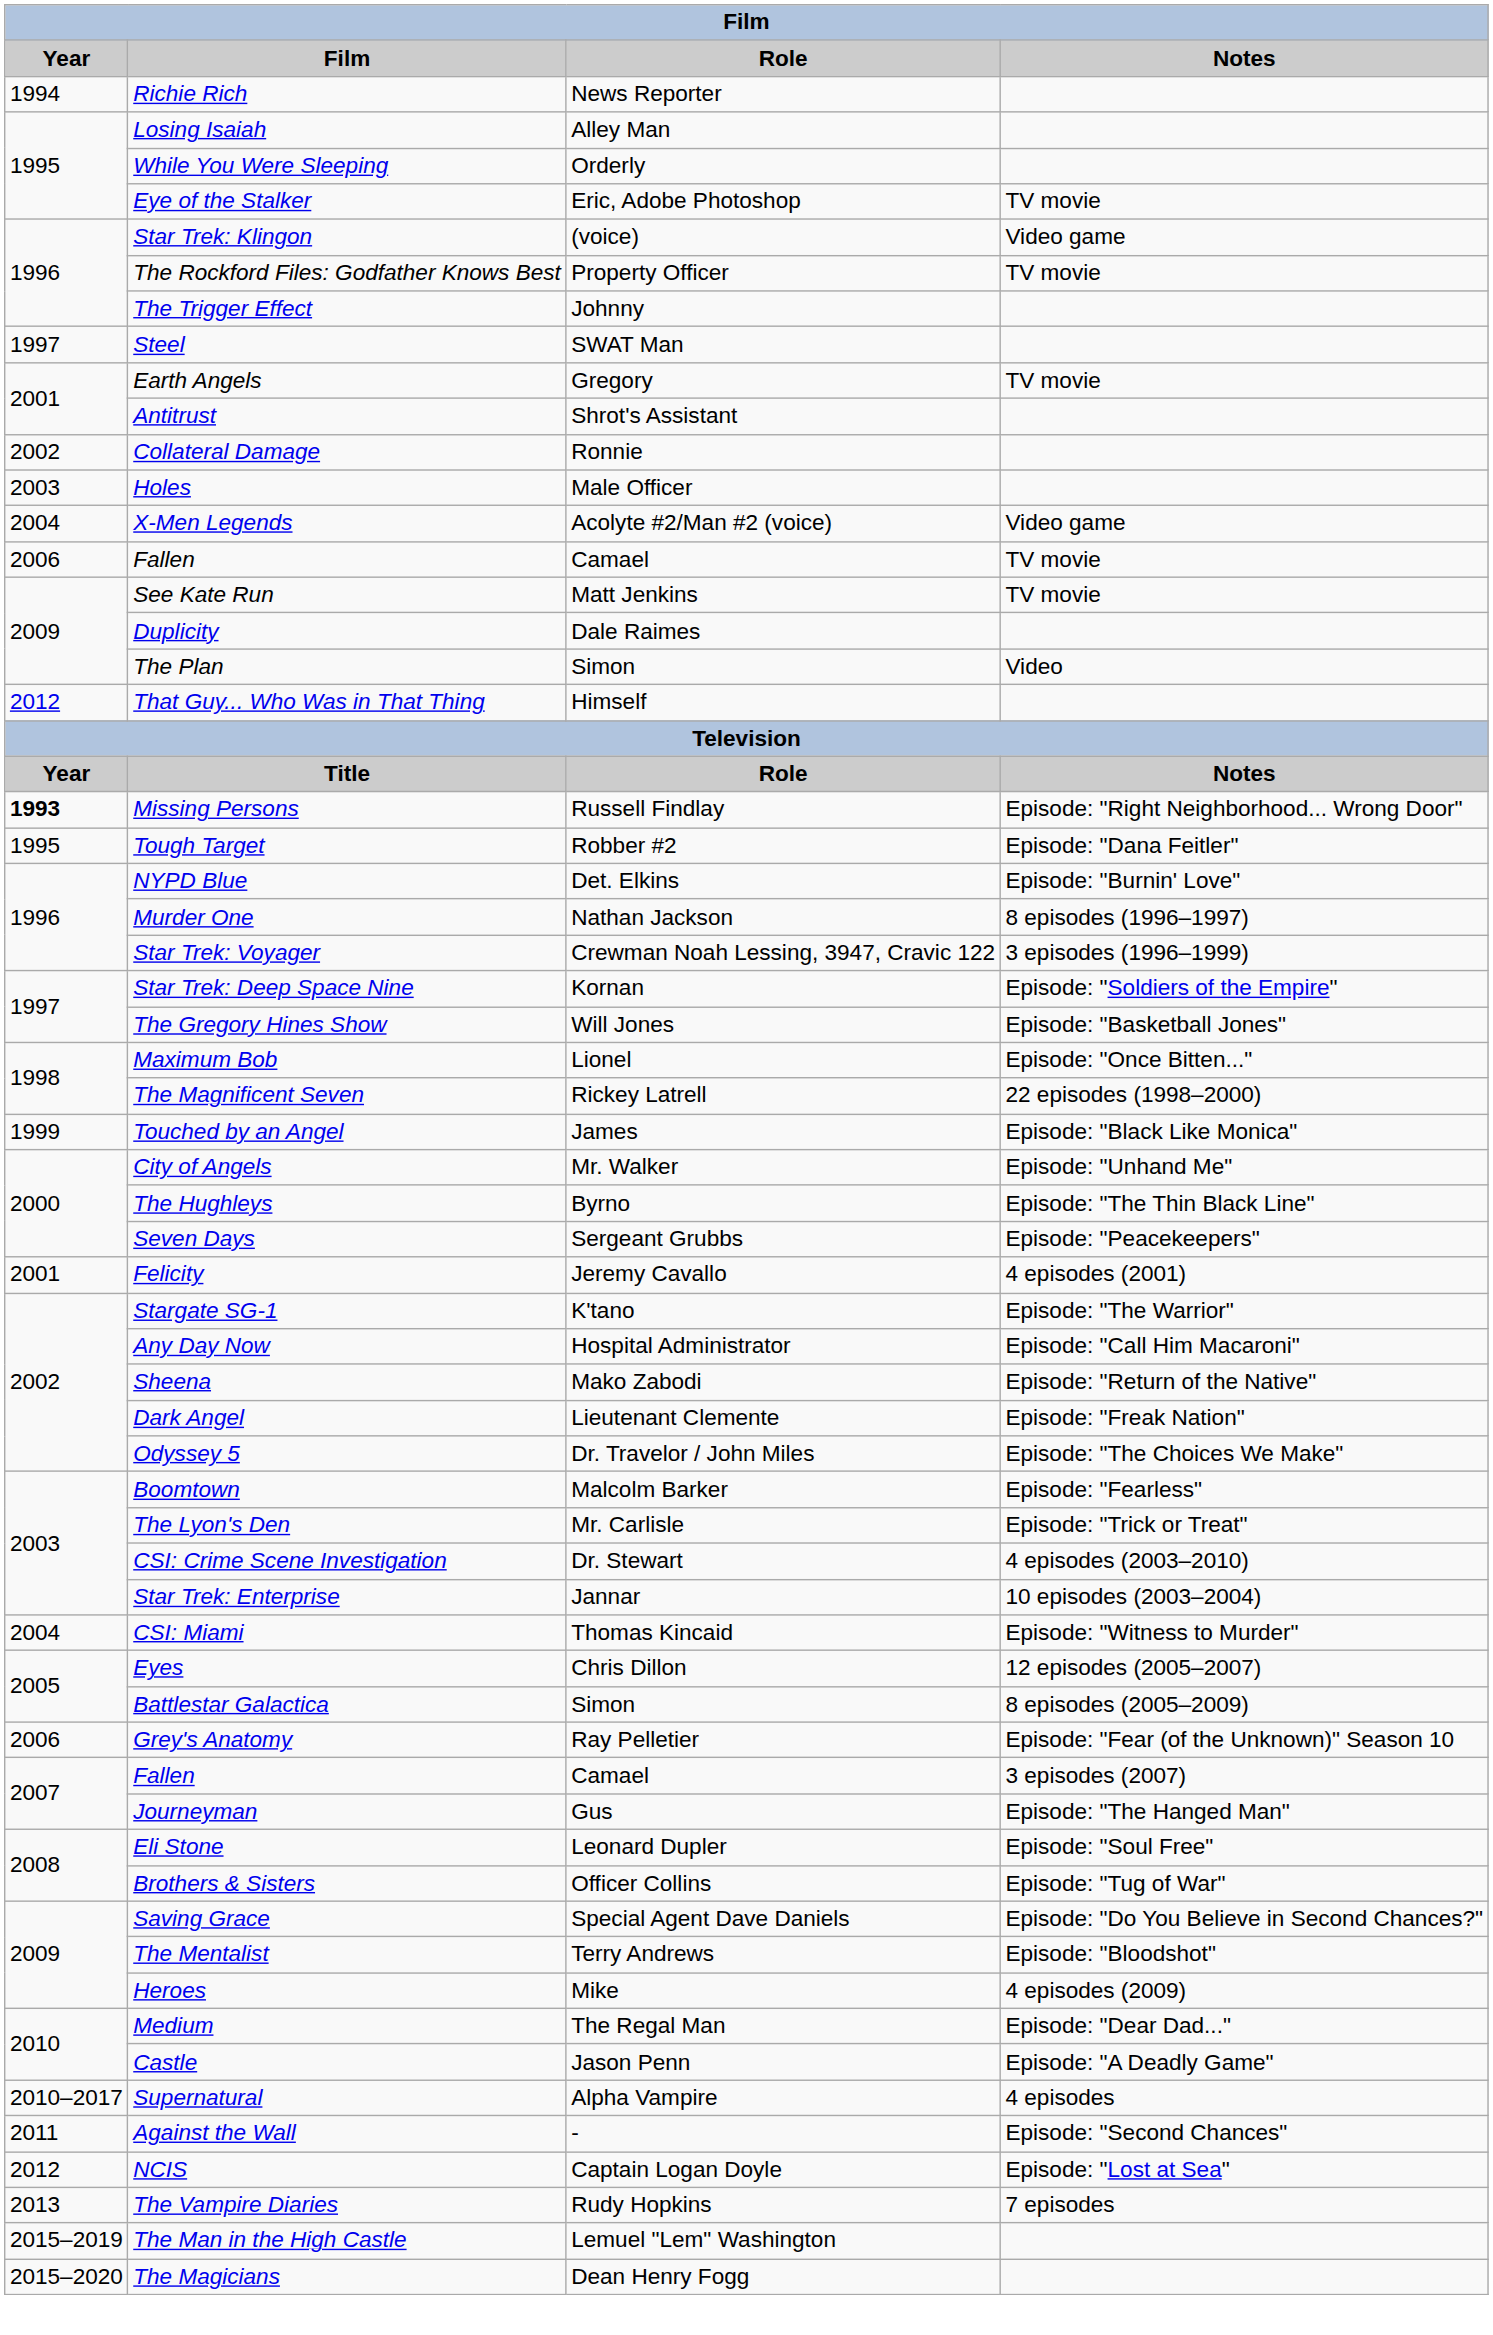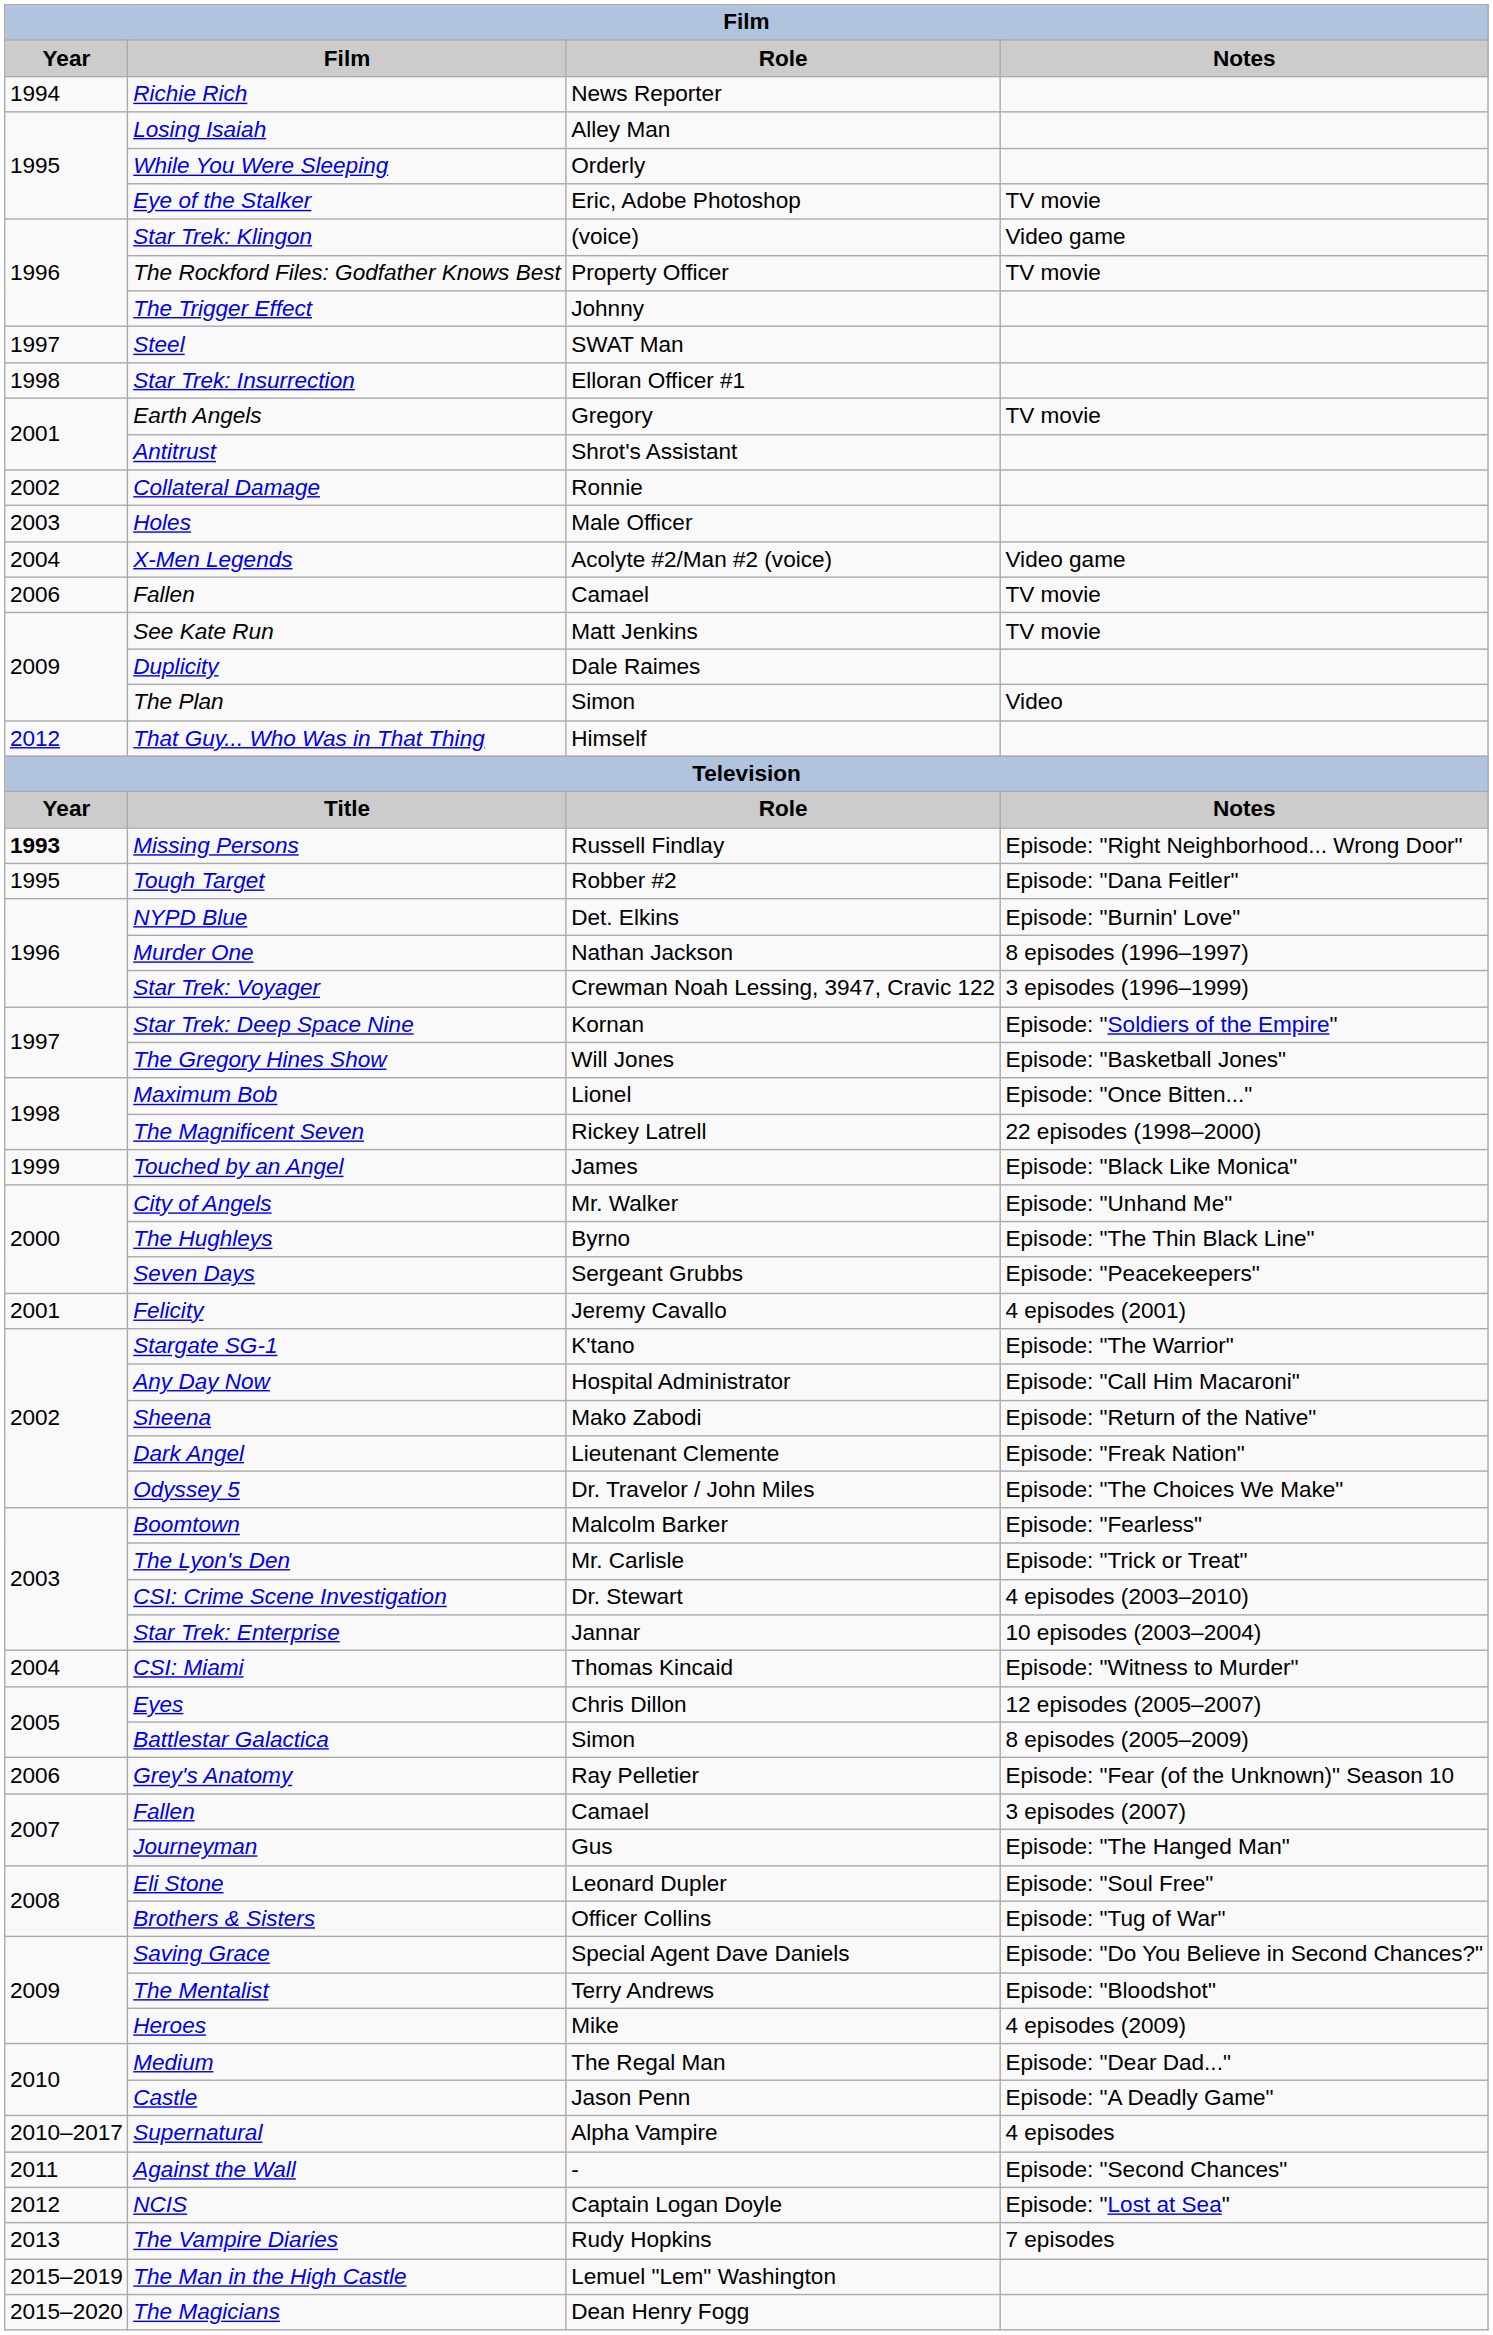+ row: 1998 | Star Trek: Insurrection | Elloran Officer #1
